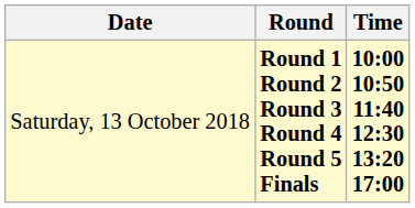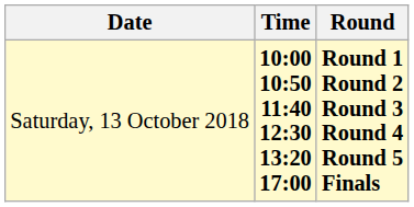columns swapped: Time <-> Round
